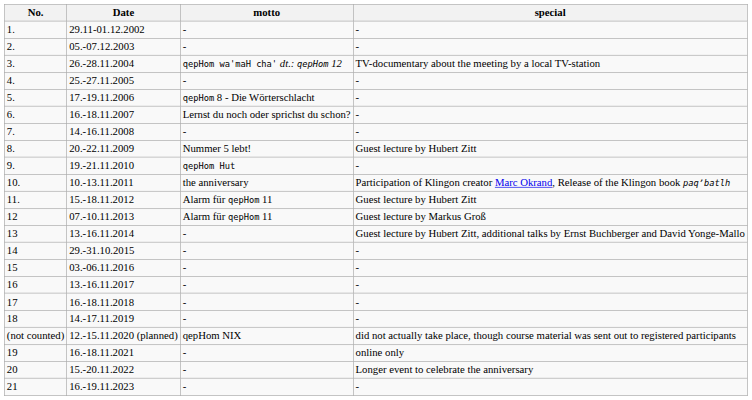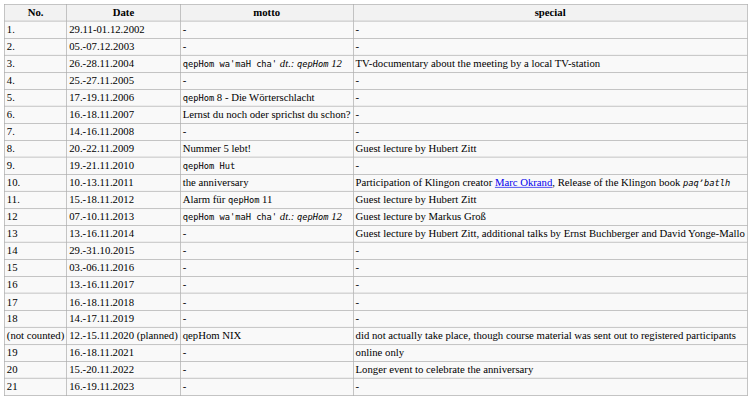12 | motto: Alarm für qepHom 11 -> qepHom wa'maH cha' dt.: qepHom 12
